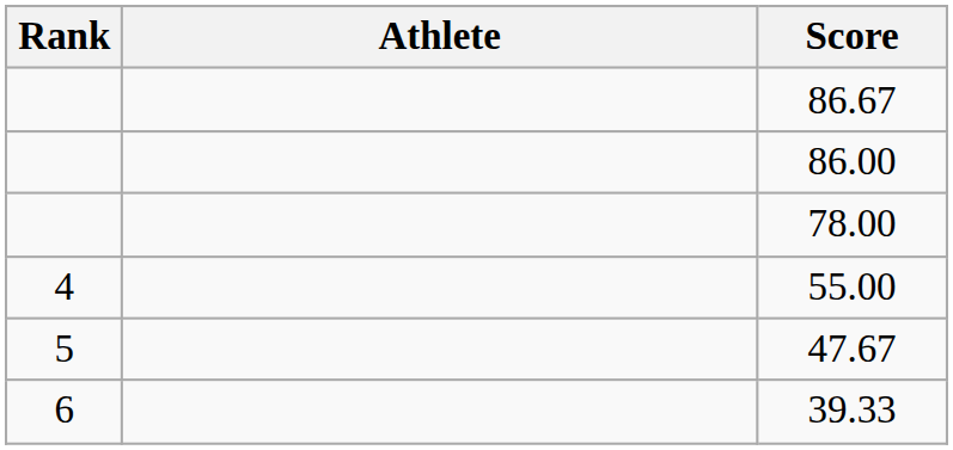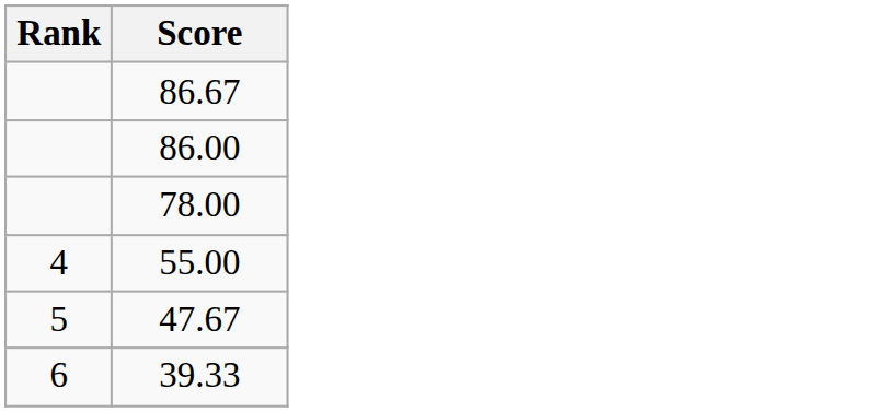- column: Athlete
